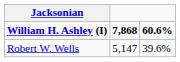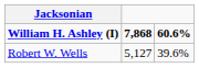Robert W. Wells | 7,868: 5,147 -> 5,127
